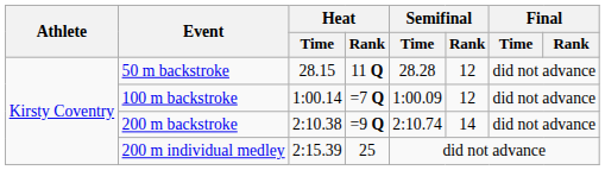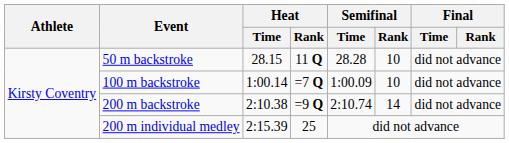50 m backstroke | Semifinal / Rank: 12 -> 10
100 m backstroke | Semifinal / Rank: 12 -> 10
